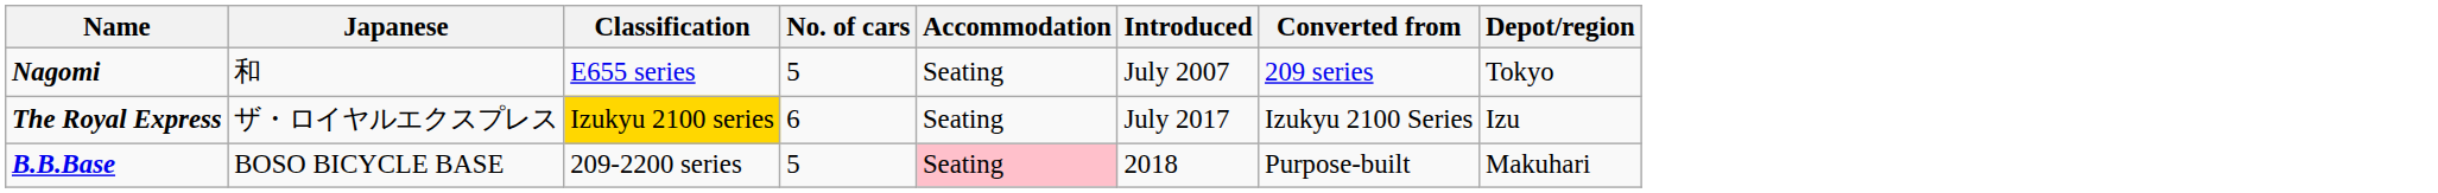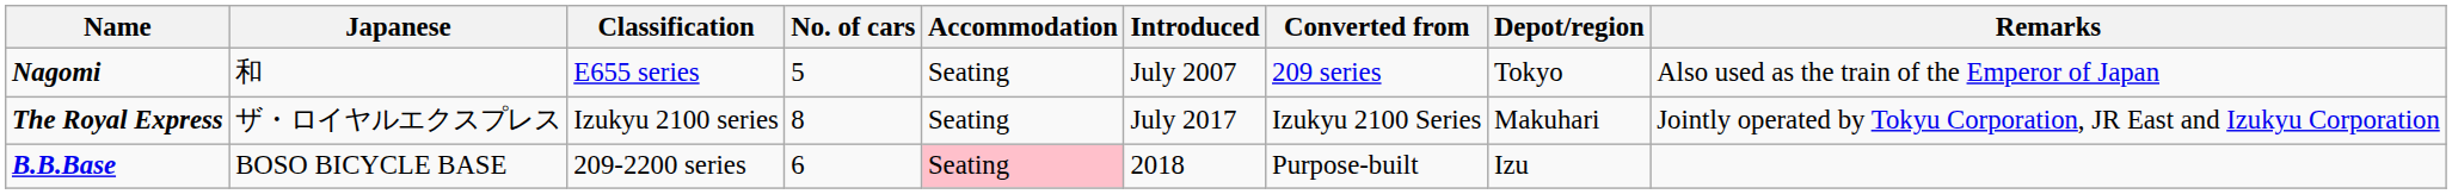+ column: Remarks | Also used as the train of the Emperor of Japan | Jointly operated by Tokyu Corporation, JR East and Izukyu Corporation
The Royal Express | Classification: gold background -> no background
The Royal Express | No. of cars: 6 -> 8
The Royal Express | Depot/region: Izu -> Makuhari
B.B.Base | No. of cars: 5 -> 6
B.B.Base | Depot/region: Makuhari -> Izu
